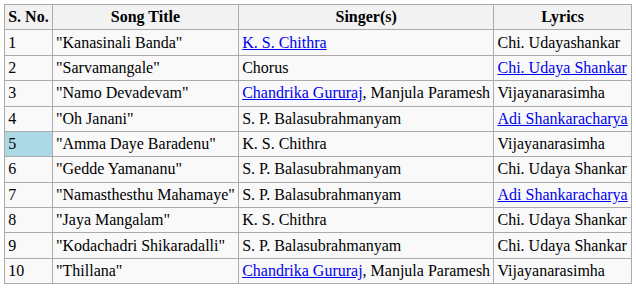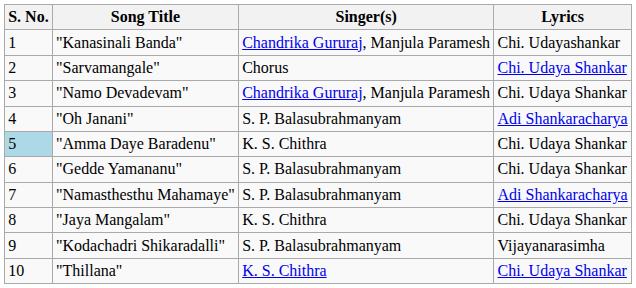"Kanasinali Banda" | Singer(s): K. S. Chithra -> Chandrika Gururaj, Manjula Paramesh
"Namo Devadevam" | Lyrics: Vijayanarasimha -> Chi. Udaya Shankar
"Amma Daye Baradenu" | Lyrics: Vijayanarasimha -> Chi. Udaya Shankar
"Kodachadri Shikaradalli" | Lyrics: Chi. Udaya Shankar -> Vijayanarasimha
"Thillana" | Singer(s): Chandrika Gururaj, Manjula Paramesh -> K. S. Chithra
"Thillana" | Lyrics: Vijayanarasimha -> Chi. Udaya Shankar
